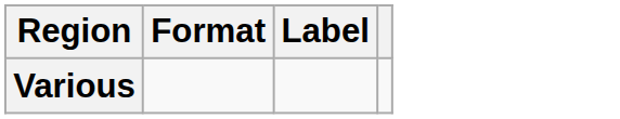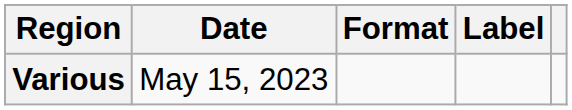+ column: Date | May 15, 2023
